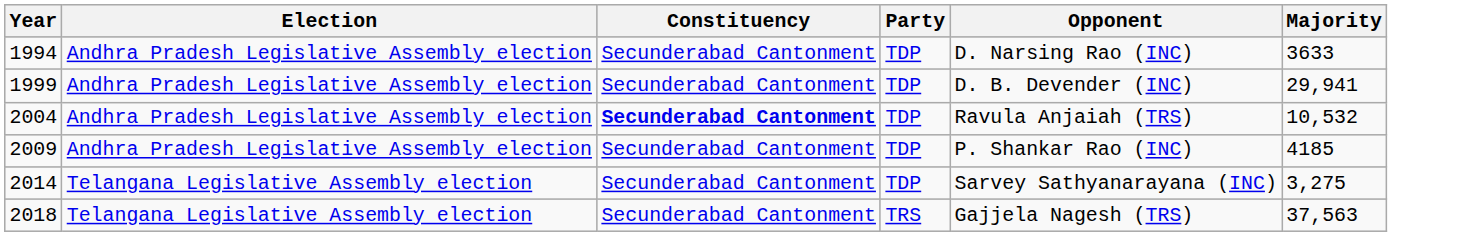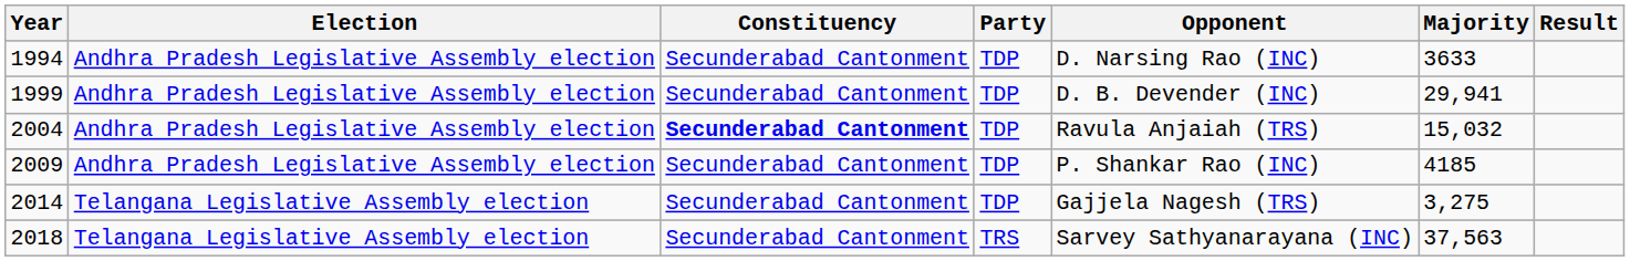+ column: Result
2004 | Majority: 10,532 -> 15,032
2014 | Opponent: Sarvey Sathyanarayana (INC) -> Gajjela Nagesh (TRS)
2018 | Opponent: Gajjela Nagesh (TRS) -> Sarvey Sathyanarayana (INC)
